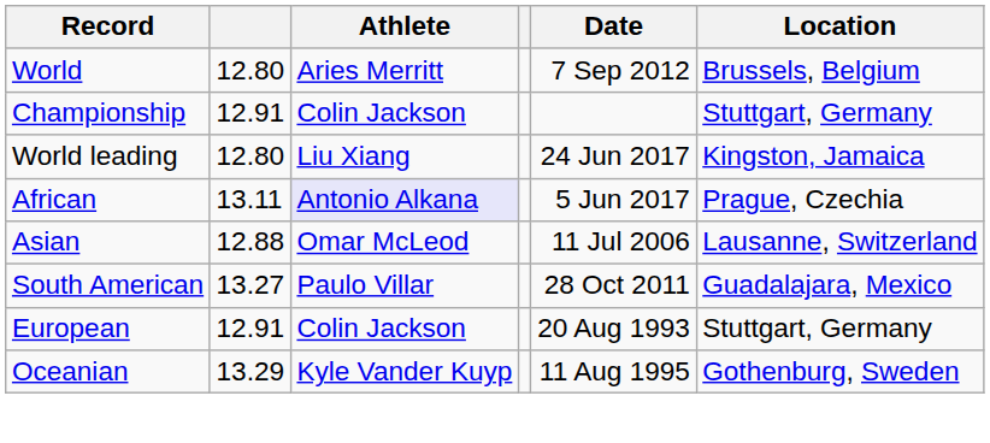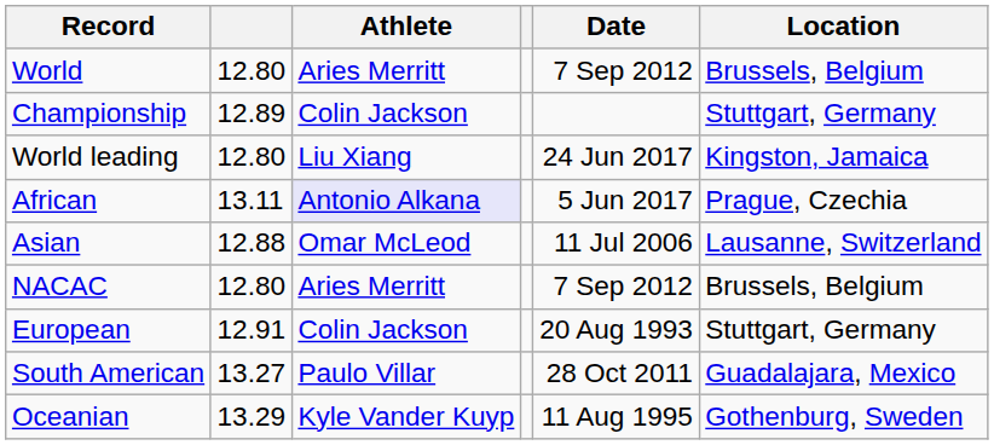Championship | column 2: 12.91 -> 12.89
+ row: NACAC | 12.80 | Aries Merritt | 7 Sep 2012 | Brussels, Belgium
rows swapped: South American <-> European
